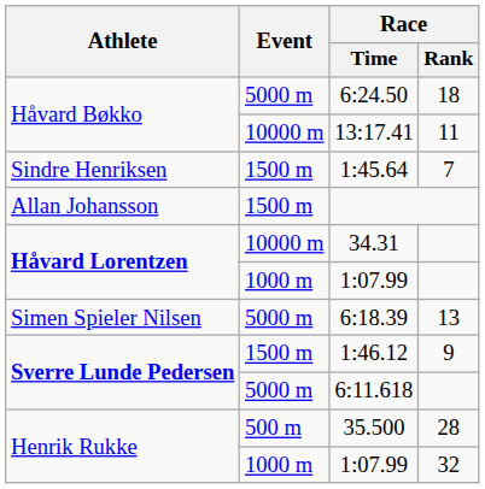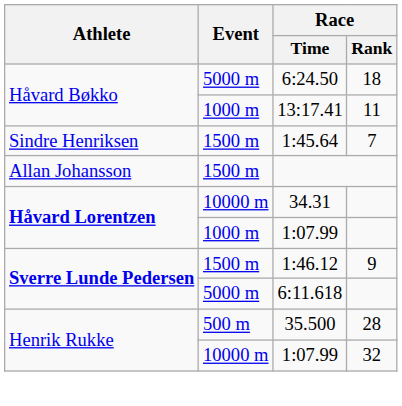13:17.41 | Event: 10000 m -> 1000 m
- row: Simen Spieler Nilsen | 5000 m | 6:18.39 | 13
1:07.99 / 32 | Event: 1000 m -> 10000 m
